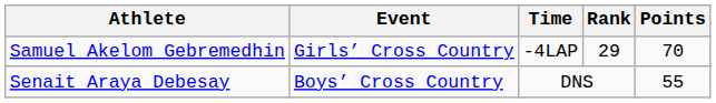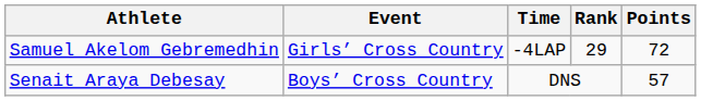Samuel Akelom Gebremedhin | Points: 70 -> 72
Senait Araya Debesay | Points: 55 -> 57
